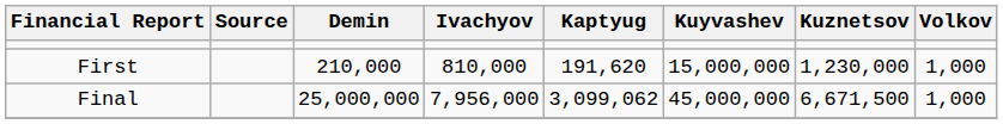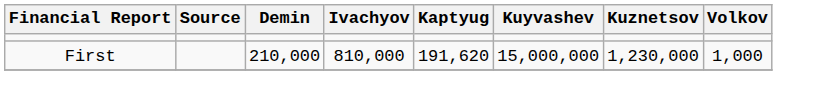- row: Final | 25,000,000 | 7,956,000 | 3,099,062 | 45,000,000 | 6,671,500 | 1,000
